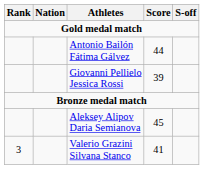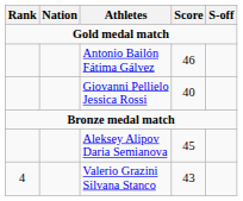Antonio Bailón Fátima Gálvez | Score: 44 -> 46
Giovanni Pellielo Jessica Rossi | Score: 39 -> 40
Valerio Grazini Silvana Stanco | Rank: 3 -> 4
Valerio Grazini Silvana Stanco | Score: 41 -> 43
